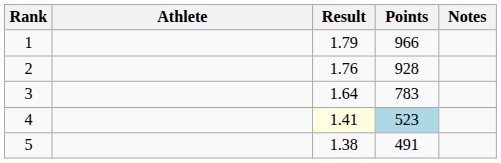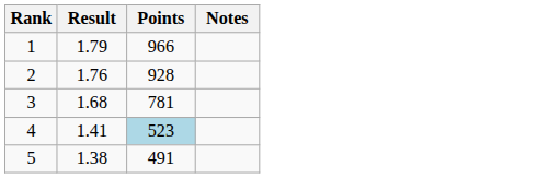- column: Athlete
3 | Result: 1.64 -> 1.68
3 | Points: 783 -> 781
4 | Result: lightyellow background -> no background
